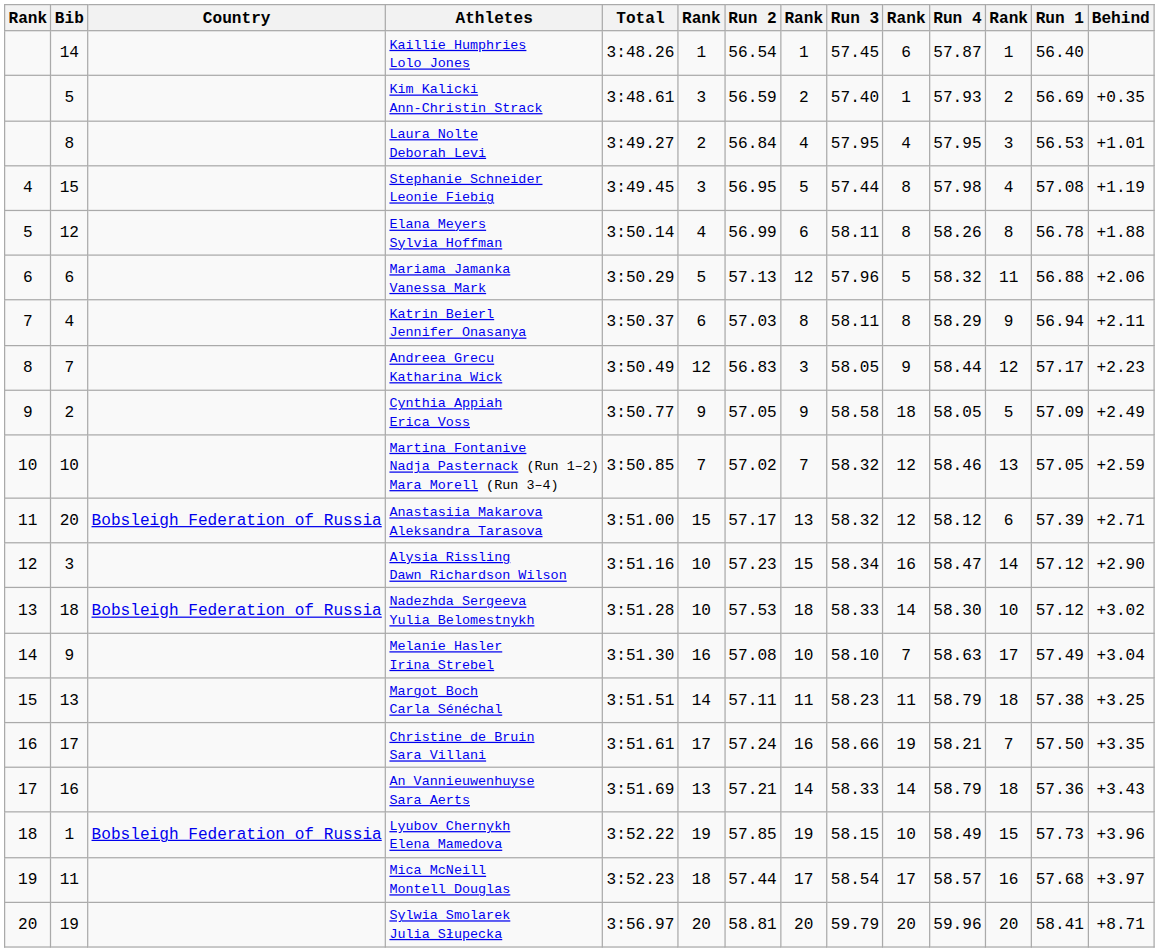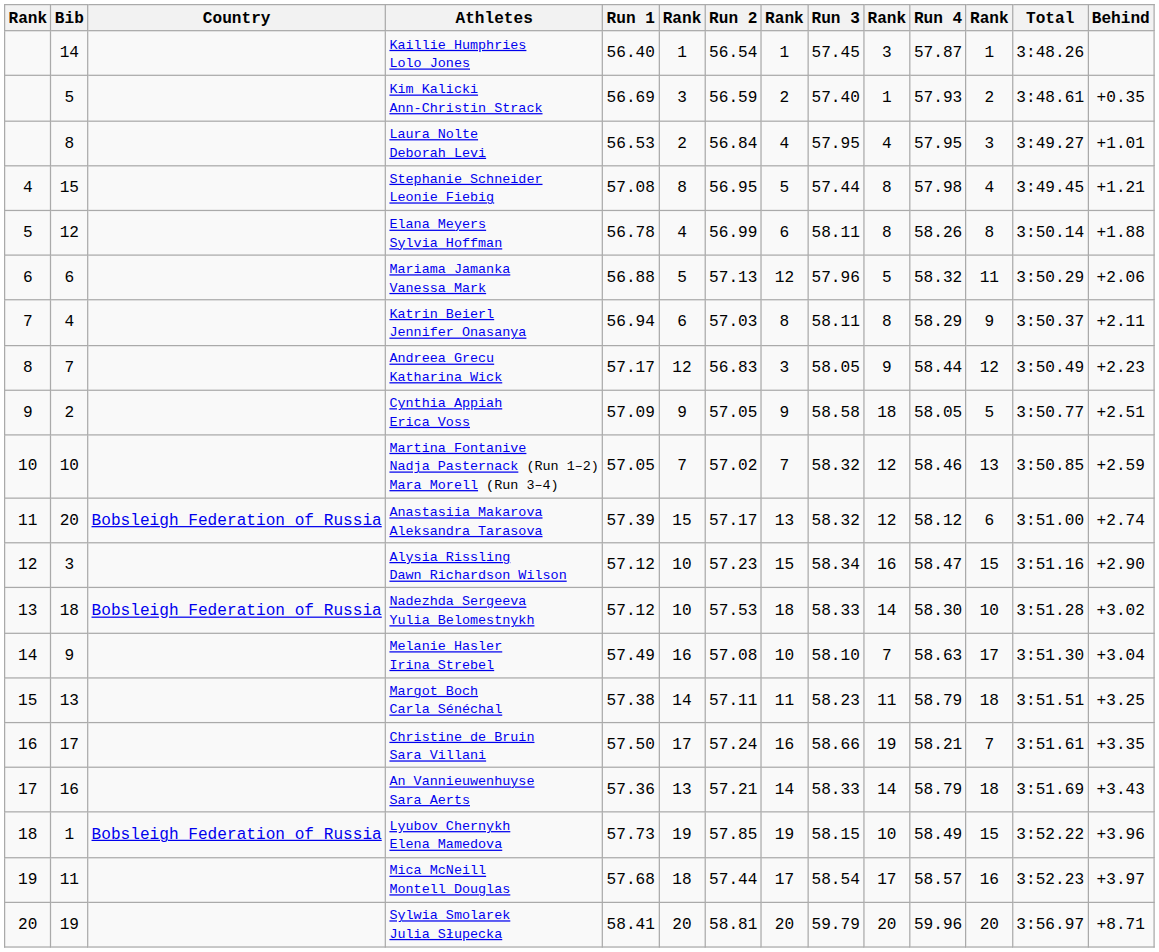columns swapped: Run 1 <-> Total
Kaillie Humphries Lolo Jones | column 10: 6 -> 3
Stephanie Schneider Leonie Fiebig | column 6: 3 -> 8
Stephanie Schneider Leonie Fiebig | Behind: +1.19 -> +1.21
Cynthia Appiah Erica Voss | Behind: +2.49 -> +2.51
Anastasiia Makarova Aleksandra Tarasova | Behind: +2.71 -> +2.74
Alysia Rissling Dawn Richardson Wilson | column 12: 14 -> 15
